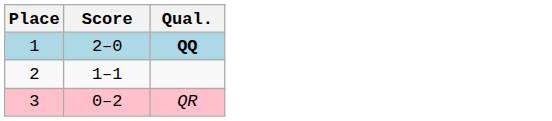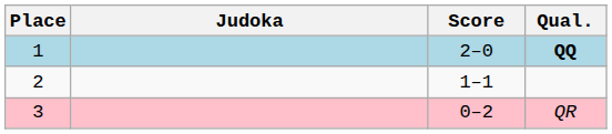+ column: Judoka
